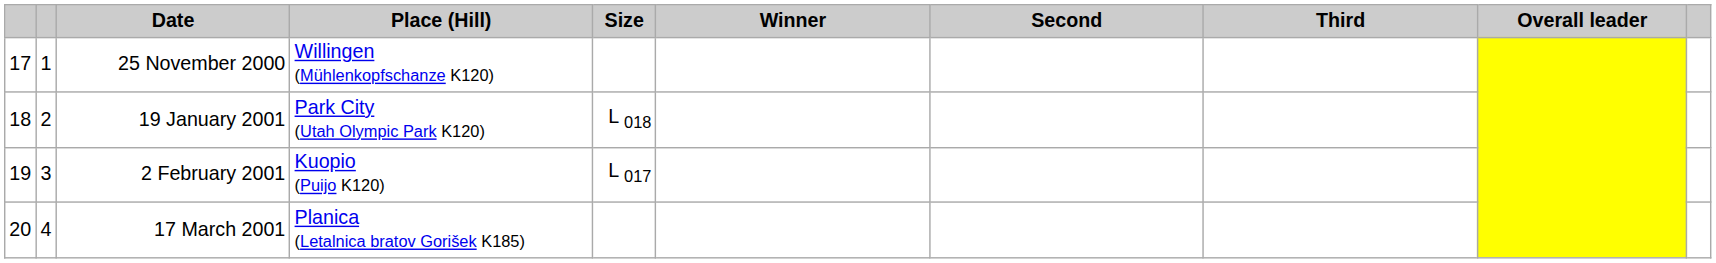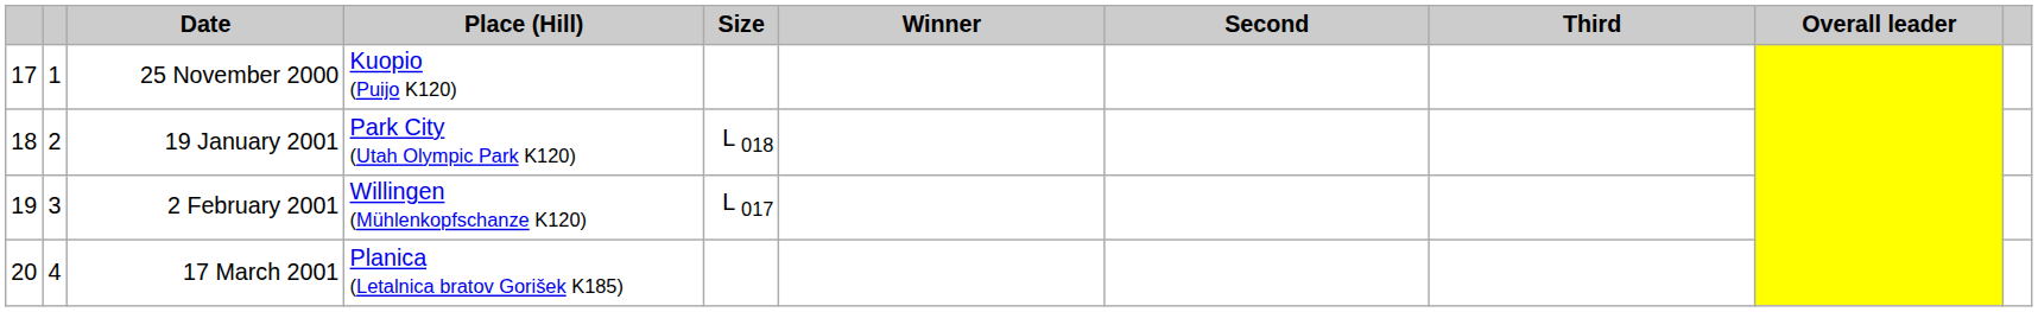25 November 2000 | Place (Hill): Willingen (Mühlenkopfschanze K120) -> Kuopio (Puijo K120)
2 February 2001 | Place (Hill): Kuopio (Puijo K120) -> Willingen (Mühlenkopfschanze K120)
